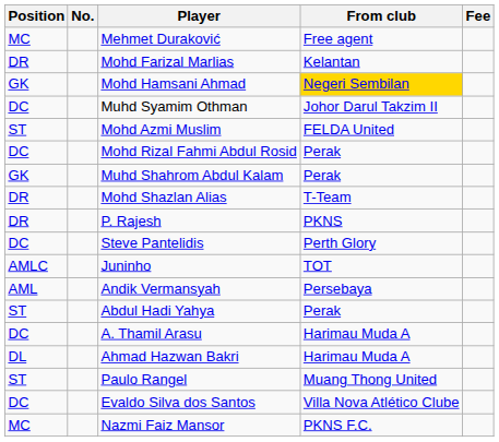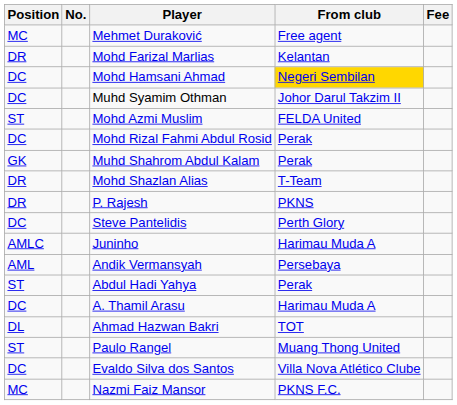Mohd Hamsani Ahmad | Position: GK -> DC
Juninho | From club: TOT -> Harimau Muda A
Ahmad Hazwan Bakri | From club: Harimau Muda A -> TOT
